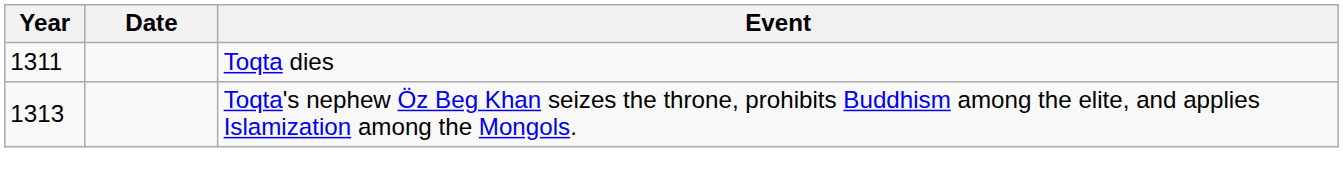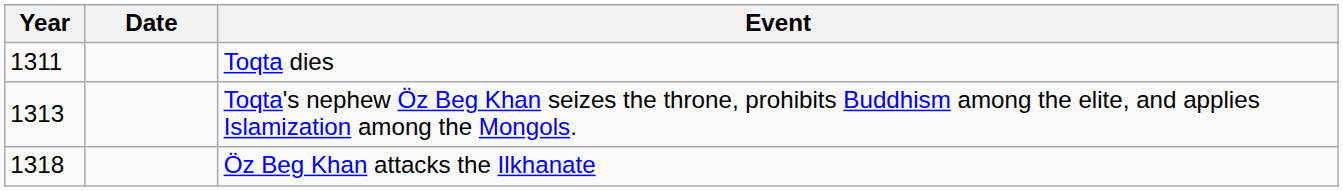+ row: 1318 | Öz Beg Khan attacks the Ilkhanate
